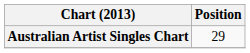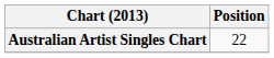Australian Artist Singles Chart | Position: 29 -> 22
